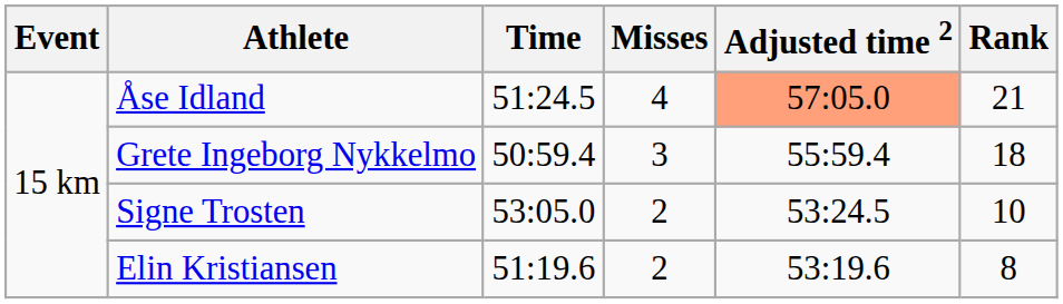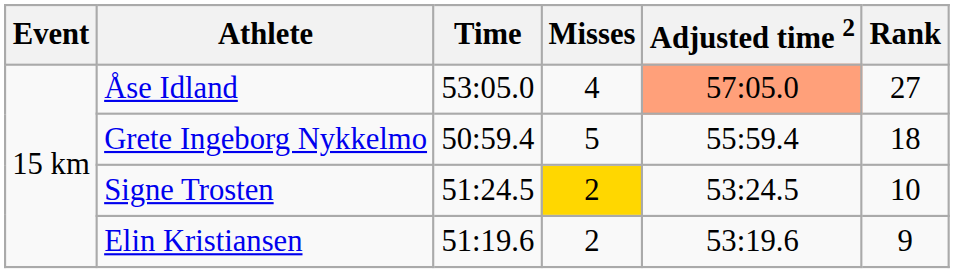Åse Idland | Time: 51:24.5 -> 53:05.0
Åse Idland | Rank: 21 -> 27
Grete Ingeborg Nykkelmo | Misses: 3 -> 5
Signe Trosten | Time: 53:05.0 -> 51:24.5
Signe Trosten | Misses: no background -> gold background
Elin Kristiansen | Rank: 8 -> 9
